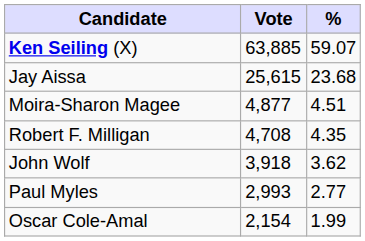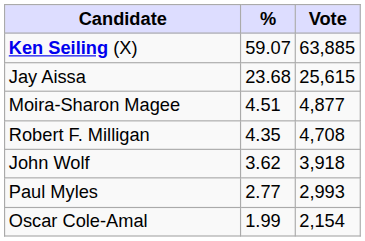columns swapped: Vote <-> %
